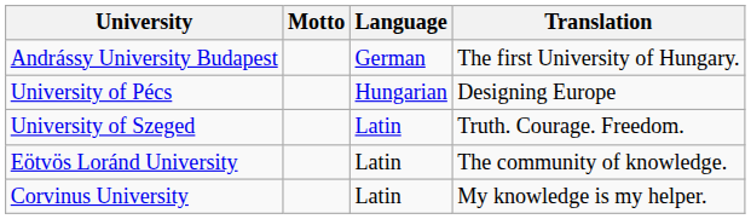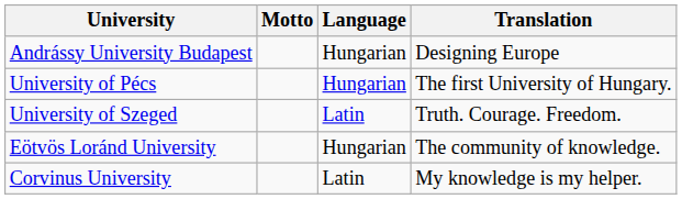Andrássy University Budapest | Language: German -> Hungarian
Andrássy University Budapest | Translation: The first University of Hungary. -> Designing Europe
University of Pécs | Translation: Designing Europe -> The first University of Hungary.
Eötvös Loránd University | Language: Latin -> Hungarian
